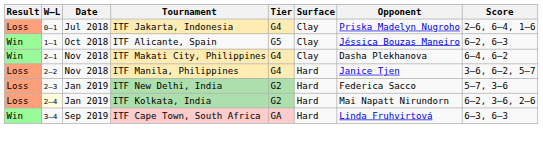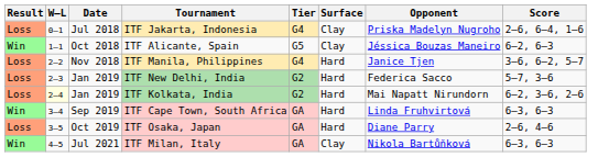- row: Win | 2–1 | Nov 2018 | ITF Makati City, Philippines | G4 | Clay | Dasha Plekhanova | 6–4, 6–2
+ row: Loss | 3–5 | Oct 2019 | ITF Osaka, Japan | GA | Hard | Diane Parry | 2–6, 4–6
+ row: Win | 4–5 | Jul 2021 | ITF Milan, Italy | GA | Clay | Nikola Bartůňková | 6–3, 6–3
